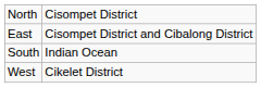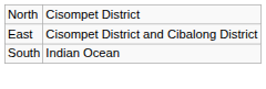- row: West | Cikelet District
